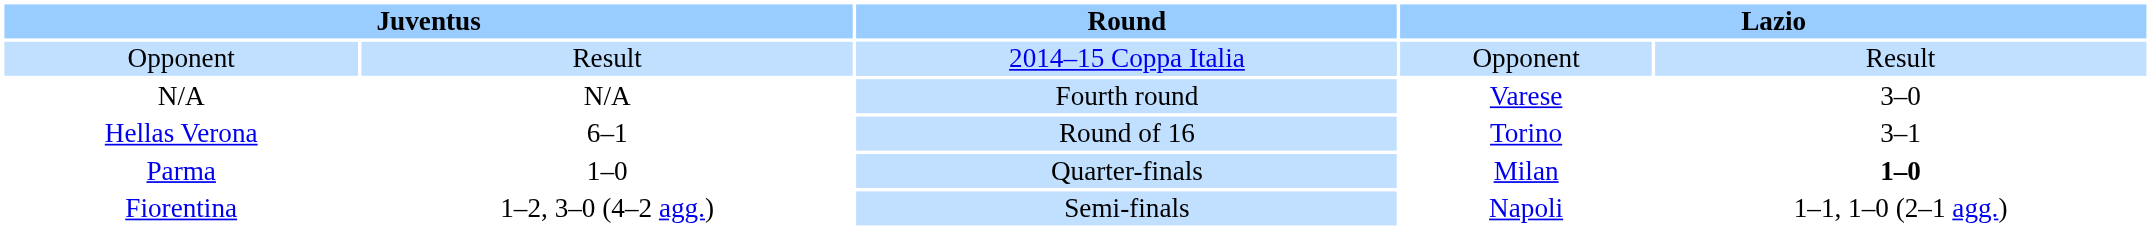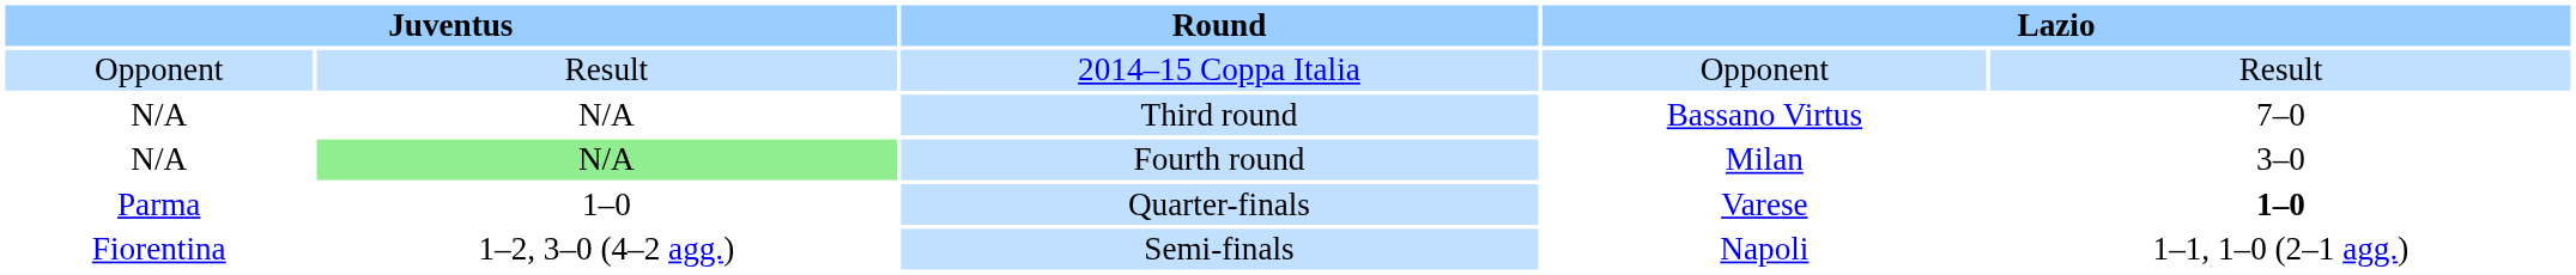+ row: N/A | N/A | Third round | Bassano Virtus | 7–0
Fourth round | column 2: no background -> lightgreen background
Fourth round | column 4: Varese -> Milan
- row: Hellas Verona | 6–1 | Round of 16 | Torino | 3–1
Quarter-finals | column 4: Milan -> Varese
